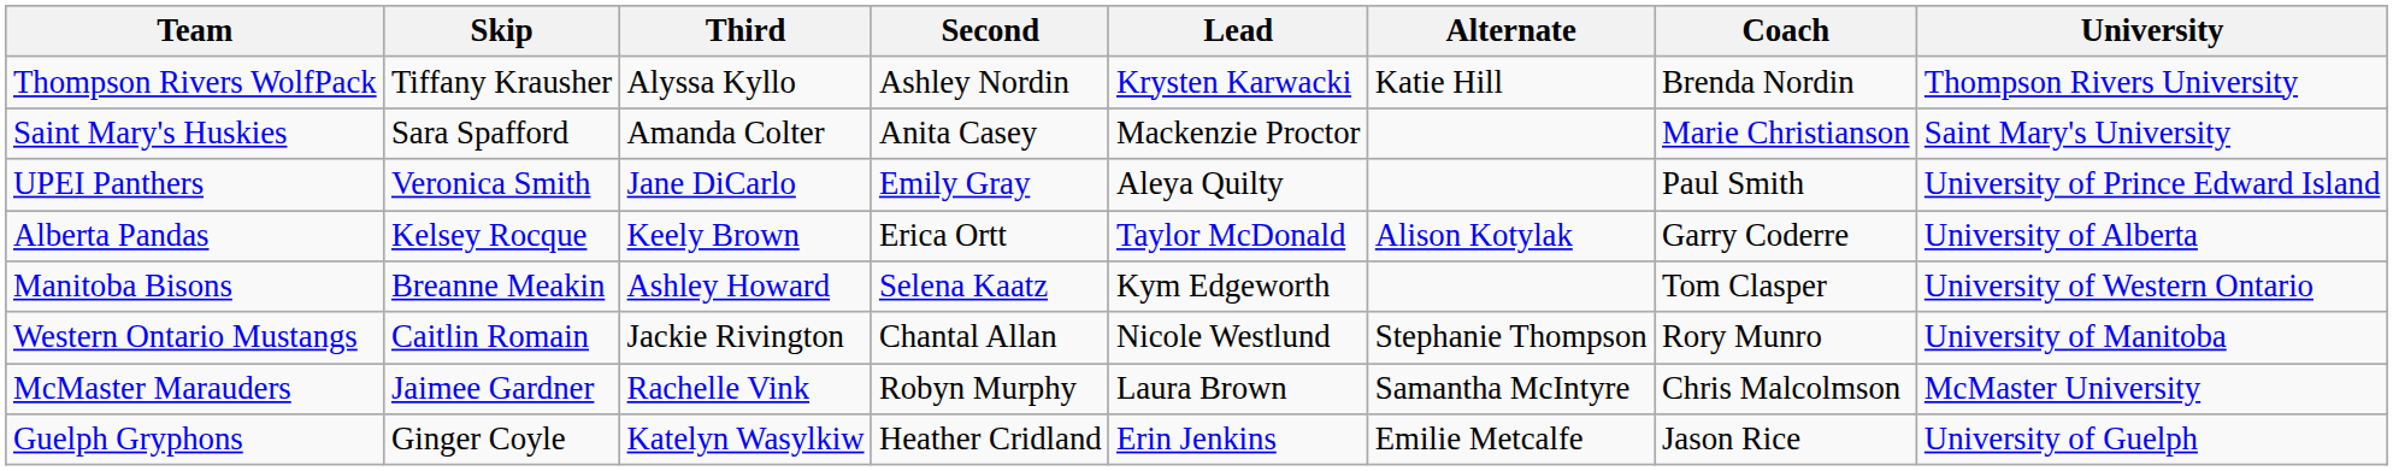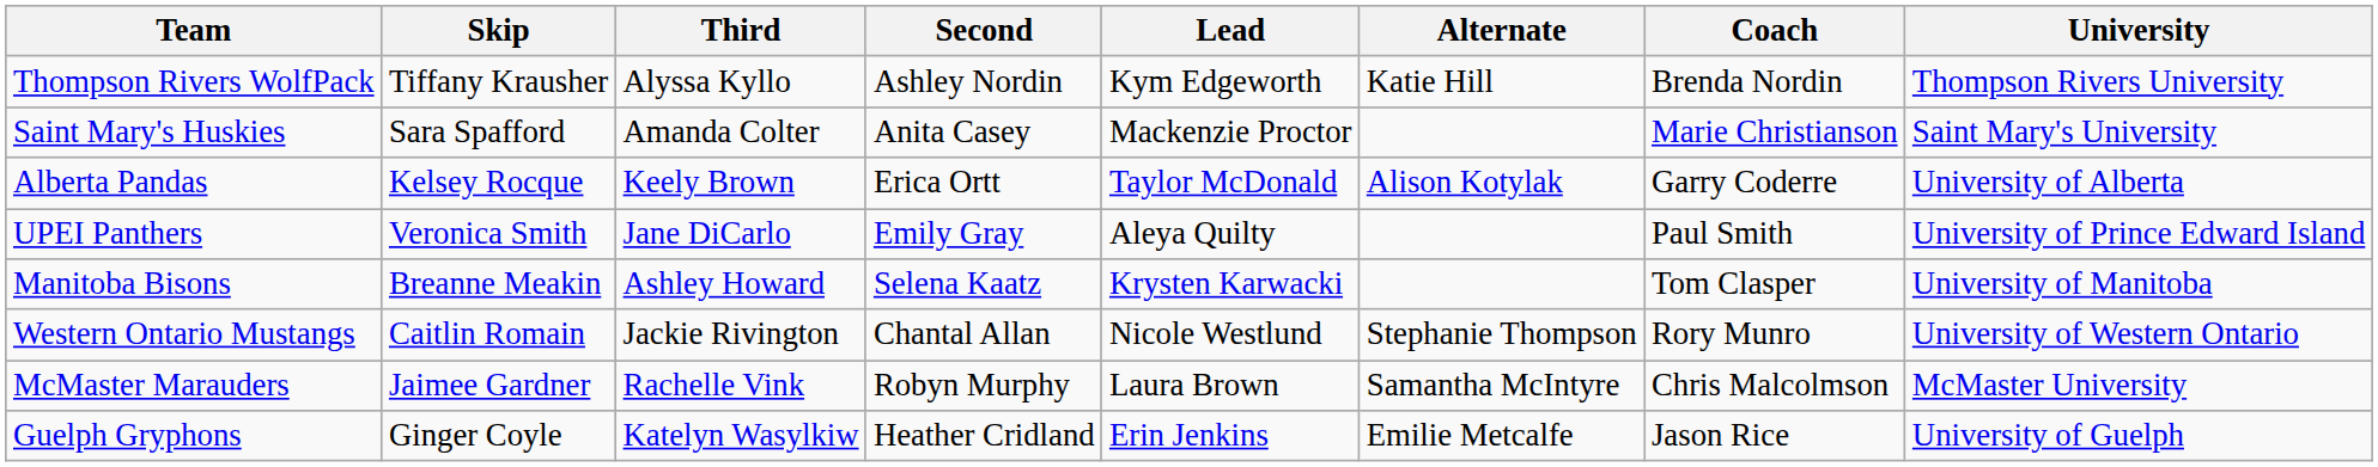Thompson Rivers WolfPack | Lead: Krysten Karwacki -> Kym Edgeworth
rows swapped: UPEI Panthers <-> Alberta Pandas
Manitoba Bisons | Lead: Kym Edgeworth -> Krysten Karwacki
Manitoba Bisons | University: University of Western Ontario -> University of Manitoba
Western Ontario Mustangs | University: University of Manitoba -> University of Western Ontario
